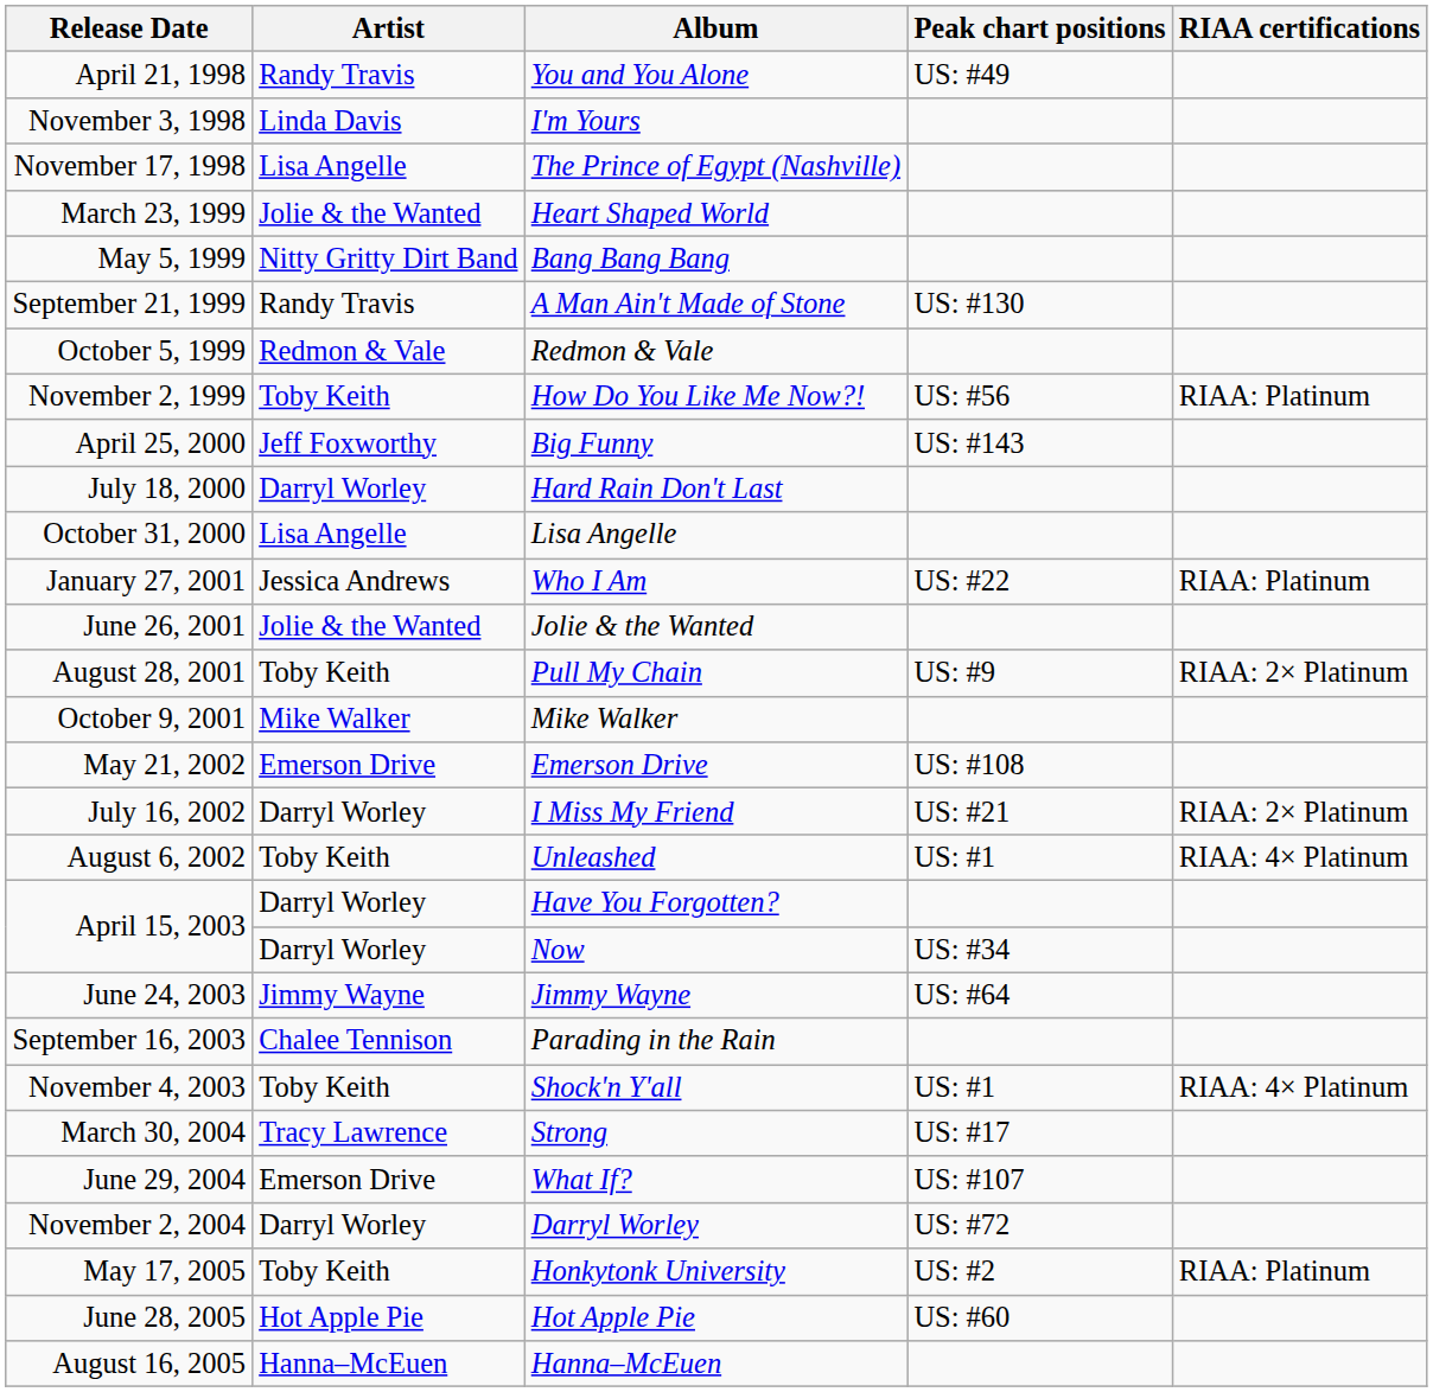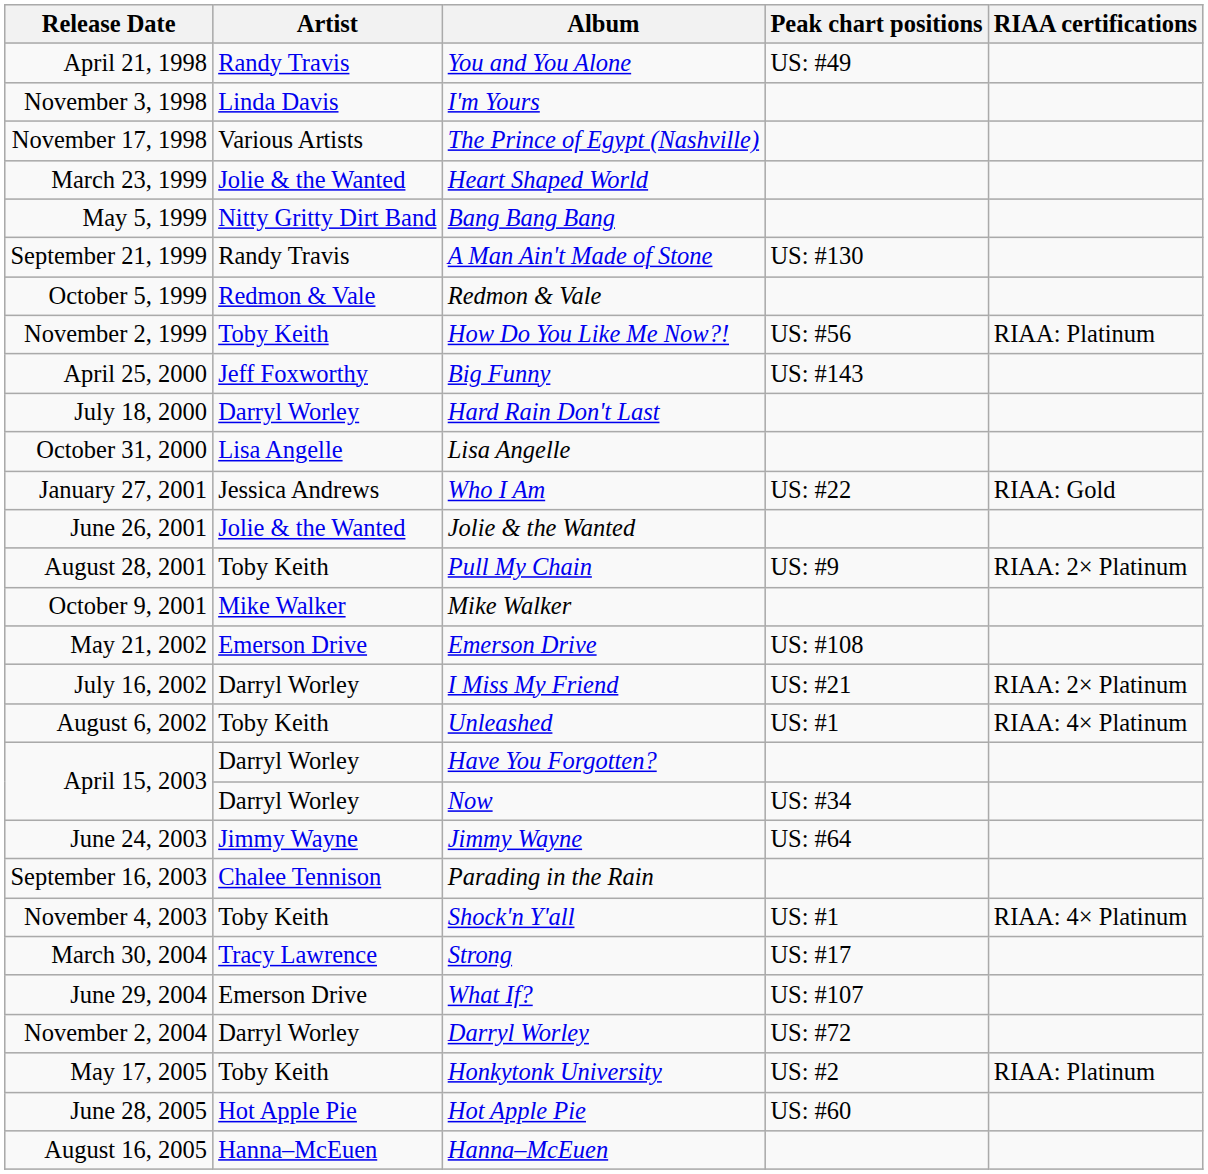The Prince of Egypt (Nashville) | Artist: Lisa Angelle -> Various Artists
Who I Am | RIAA certifications: RIAA: Platinum -> RIAA: Gold
